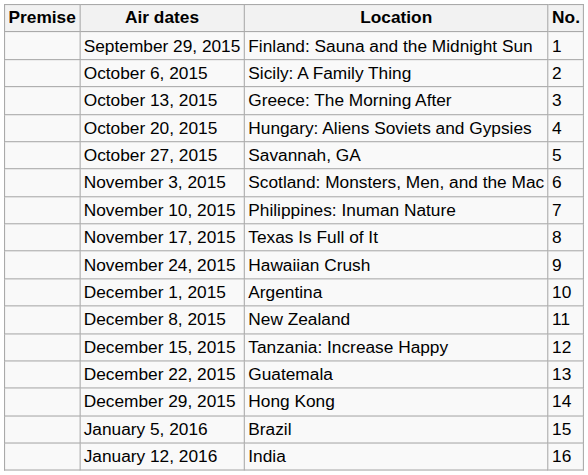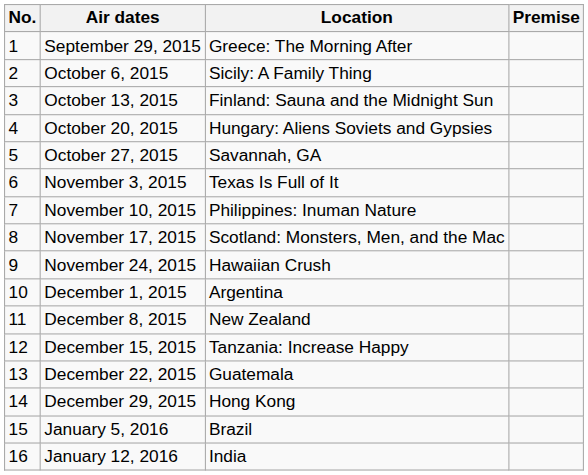columns swapped: No. <-> Premise
September 29, 2015 | Location: Finland: Sauna and the Midnight Sun -> Greece: The Morning After
October 13, 2015 | Location: Greece: The Morning After -> Finland: Sauna and the Midnight Sun
November 3, 2015 | Location: Scotland: Monsters, Men, and the Mac -> Texas Is Full of It
November 17, 2015 | Location: Texas Is Full of It -> Scotland: Monsters, Men, and the Mac
